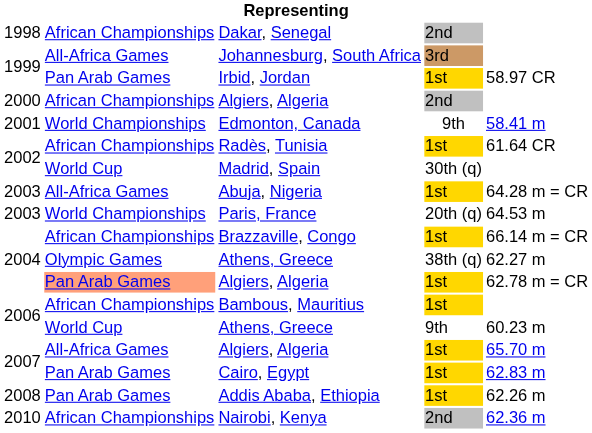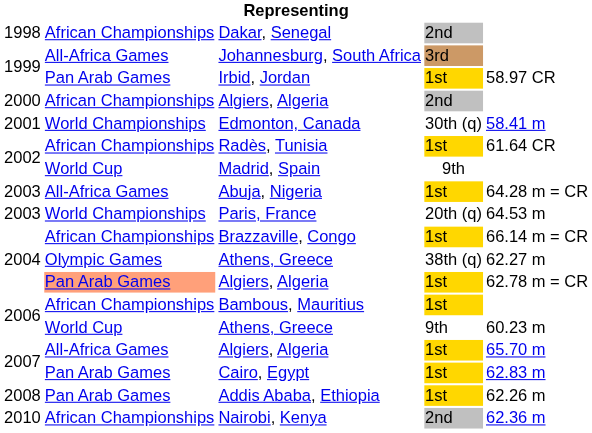Edmonton, Canada | column 4: 9th -> 30th (q)
Madrid, Spain | column 4: 30th (q) -> 9th
